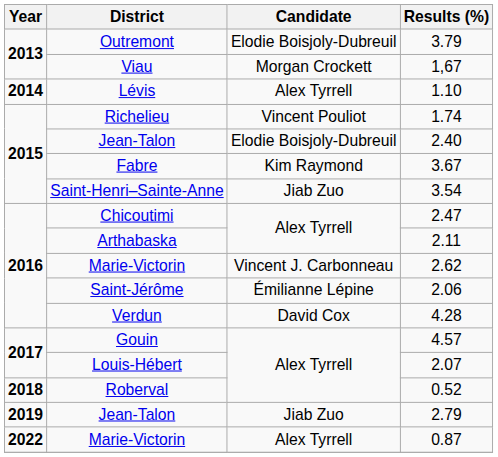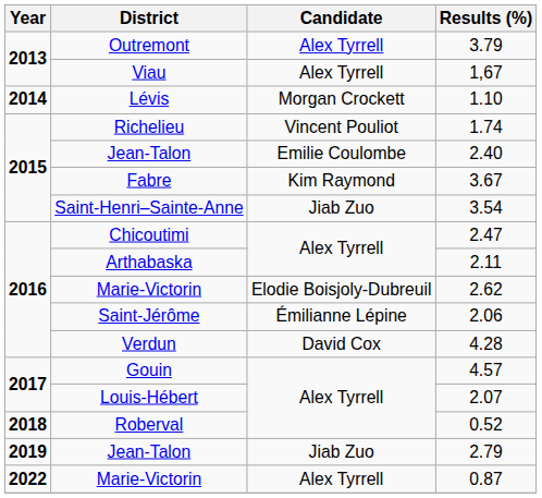3.79 | Candidate: Elodie Boisjoly-Dubreuil -> Alex Tyrrell
1,67 | Candidate: Morgan Crockett -> Alex Tyrrell
1.10 | Candidate: Alex Tyrrell -> Morgan Crockett
2.40 | Candidate: Elodie Boisjoly-Dubreuil -> Emilie Coulombe
2.62 | Candidate: Vincent J. Carbonneau -> Elodie Boisjoly-Dubreuil
